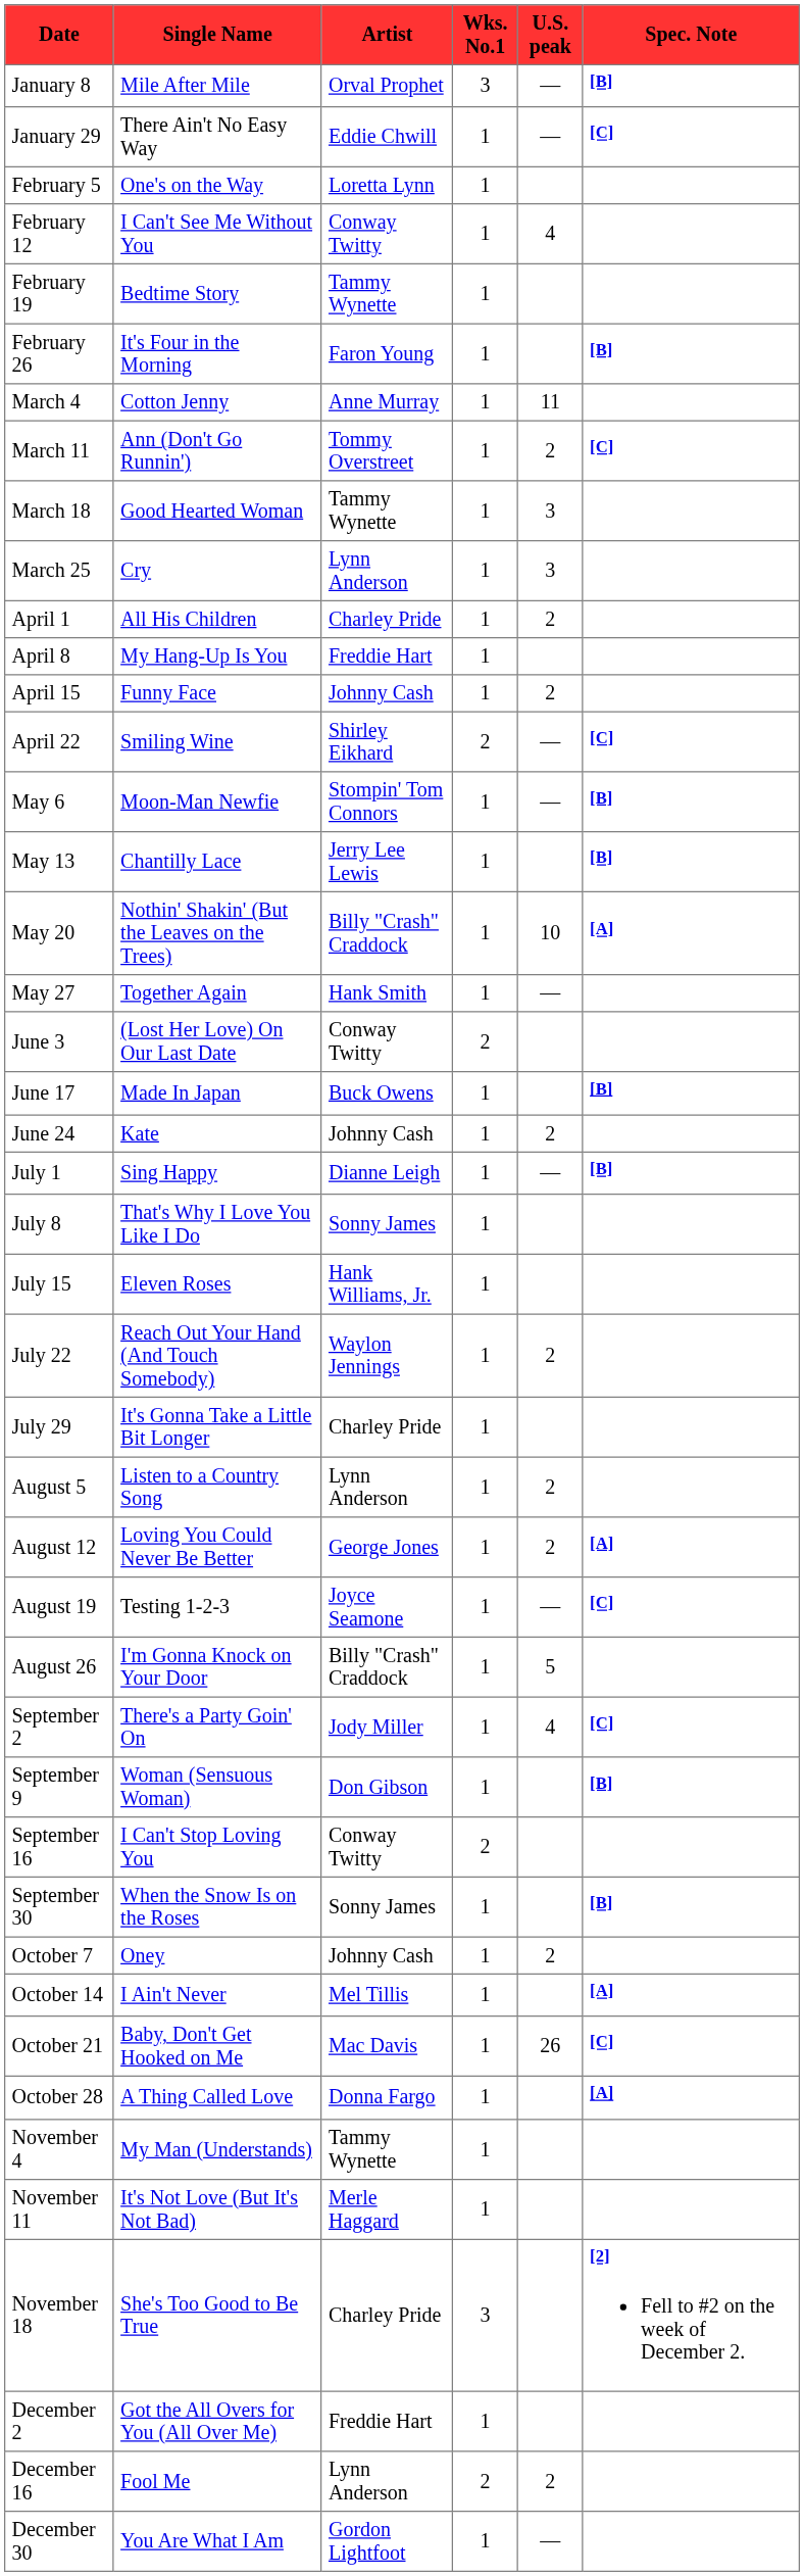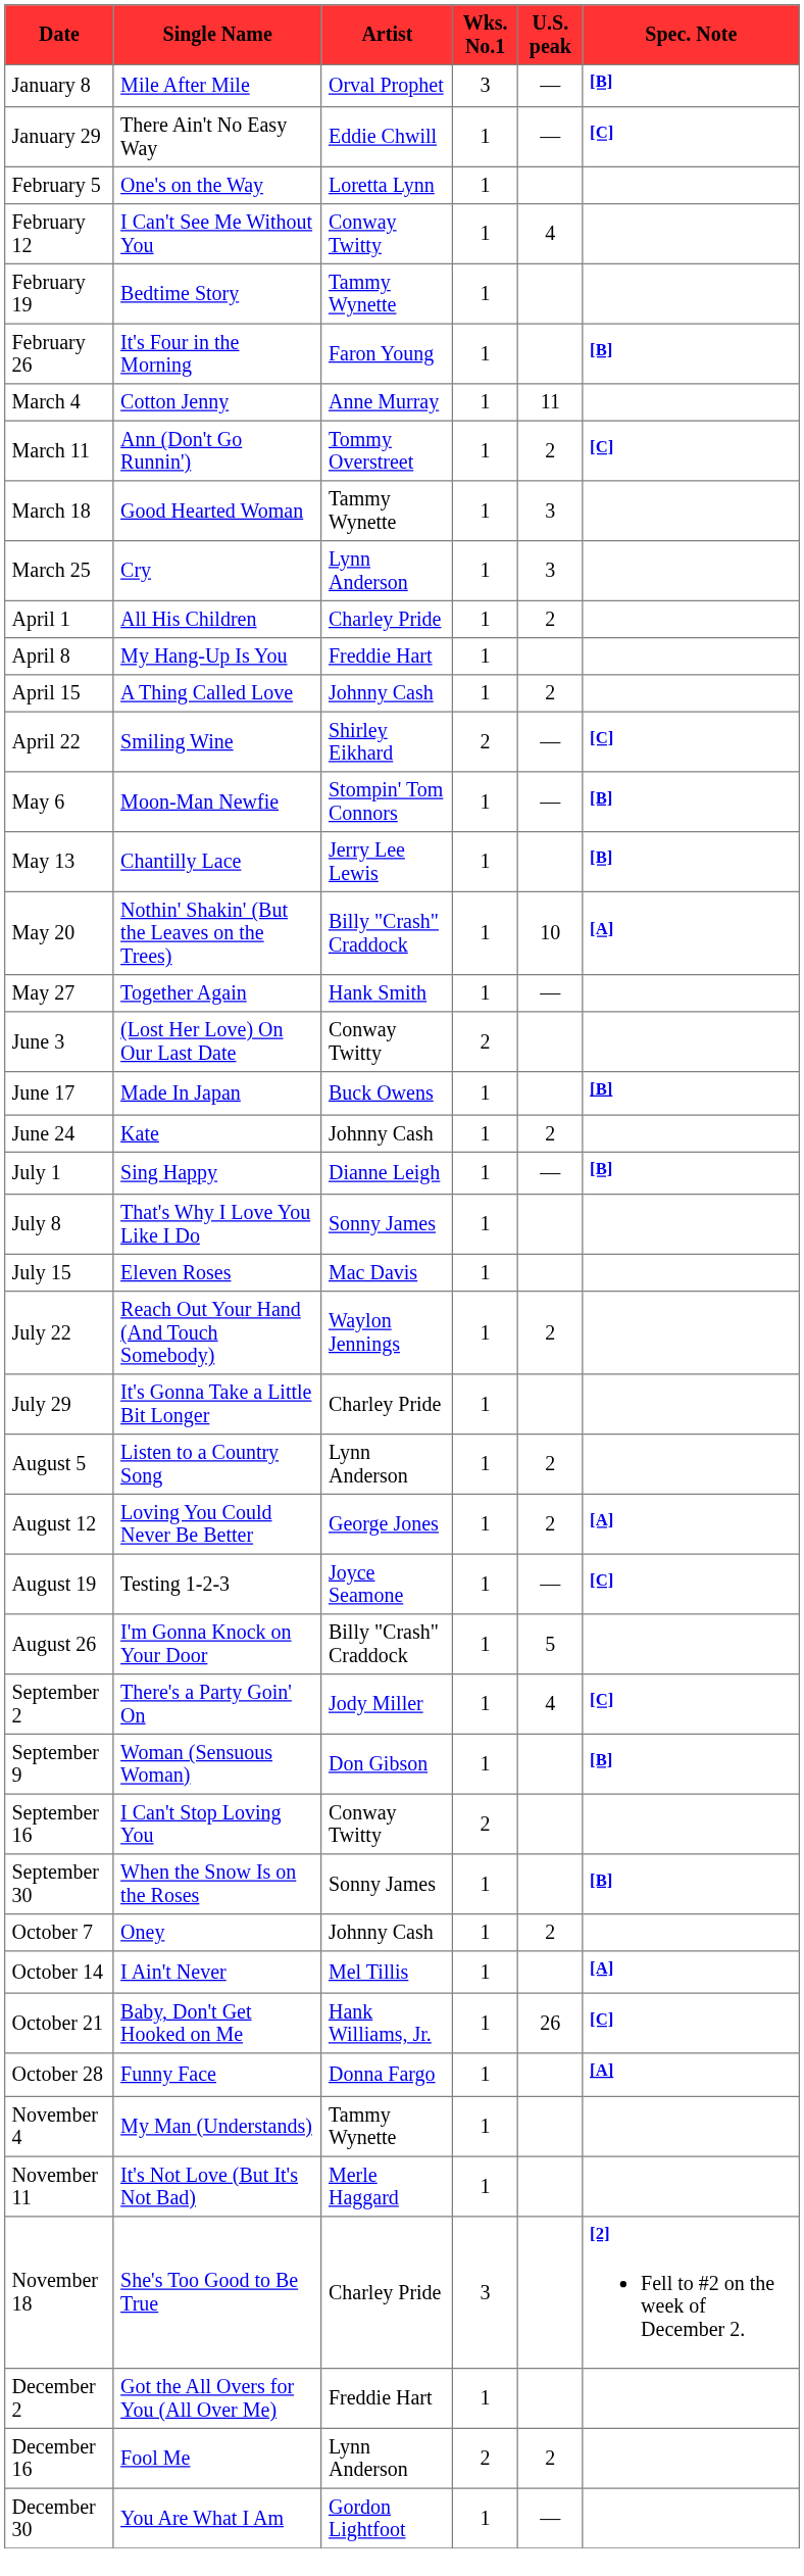April 15 | Single Name: Funny Face -> A Thing Called Love
July 15 | Artist: Hank Williams, Jr. -> Mac Davis
October 21 | Artist: Mac Davis -> Hank Williams, Jr.
October 28 | Single Name: A Thing Called Love -> Funny Face
